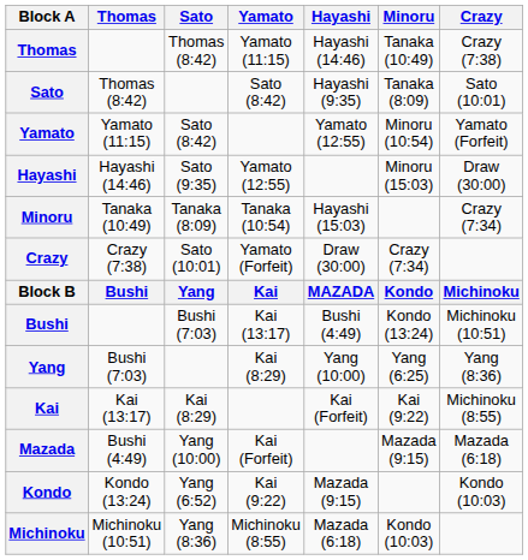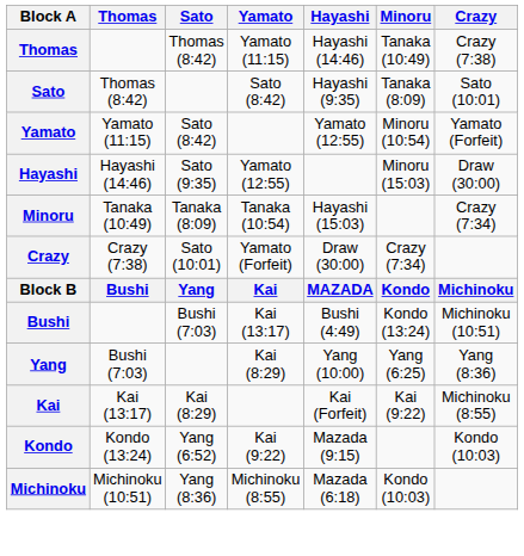- row: Mazada | Bushi (4:49) | Yang (10:00) | Kai (Forfeit) | Mazada (9:15) | Mazada (6:18)
